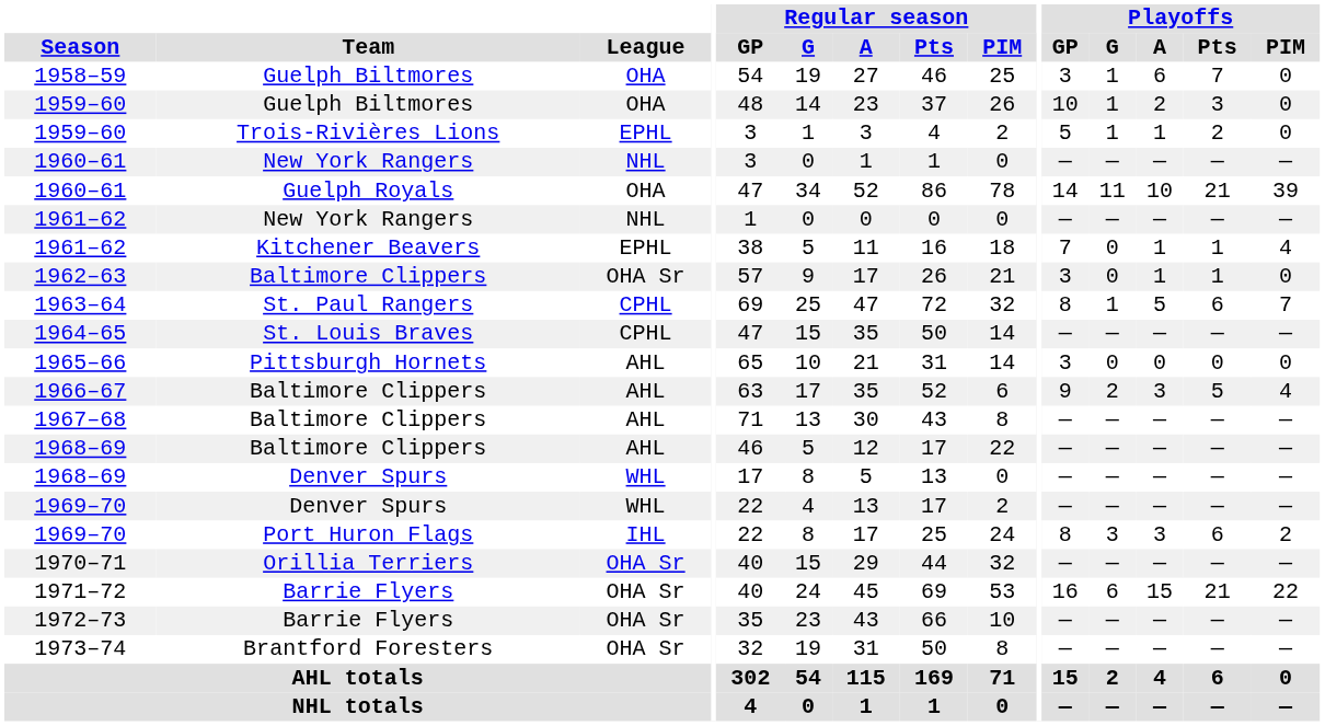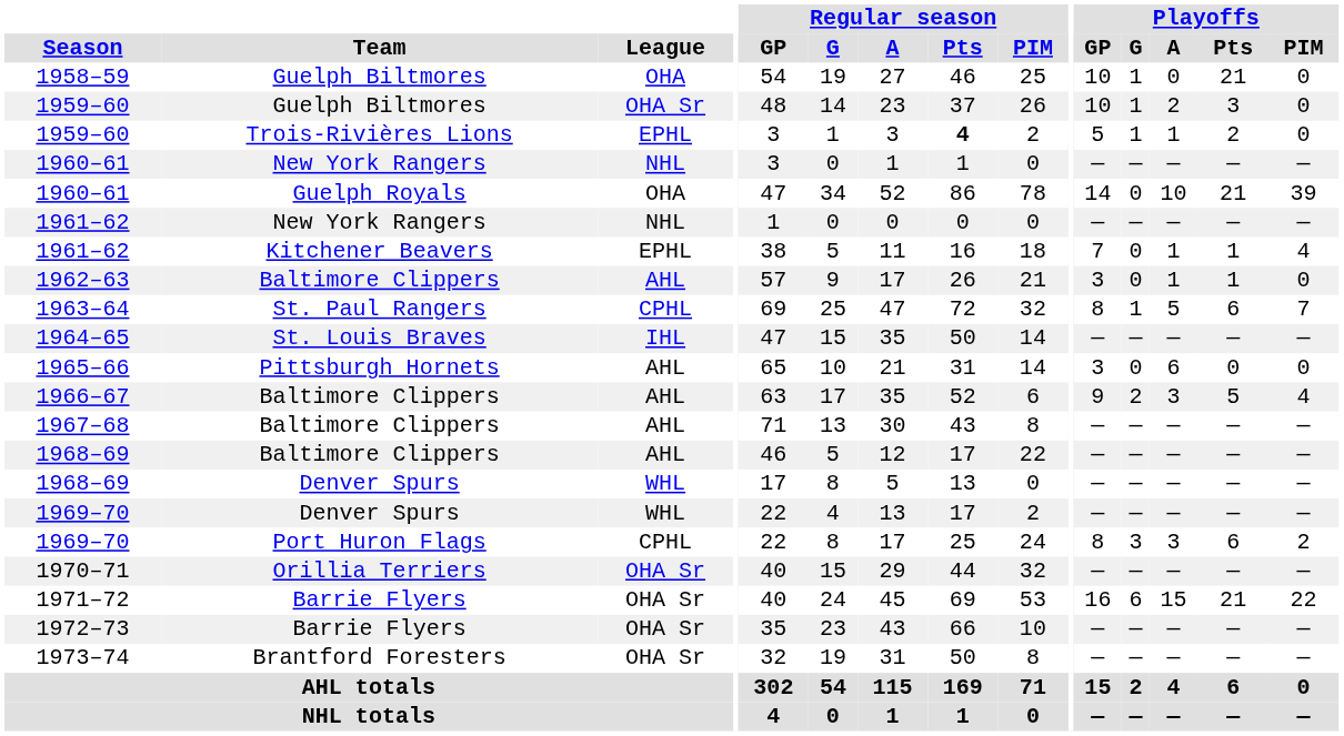1958–59 | Playoffs / GP: 3 -> 10
1958–59 | Playoffs / A: 6 -> 0
1958–59 | Playoffs / Pts: 7 -> 21
1959–60 / Guelph Biltmores | League: OHA -> OHA Sr
1959–60 / Trois-Rivières Lions | Regular season / Pts: normal -> bold
1960–61 / Guelph Royals | Playoffs / G: 11 -> 0
1962–63 | League: OHA Sr -> AHL
1964–65 | League: CPHL -> IHL
1965–66 | Playoffs / A: 0 -> 6
1969–70 / Port Huron Flags | League: IHL -> CPHL
